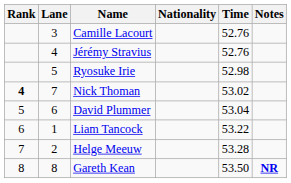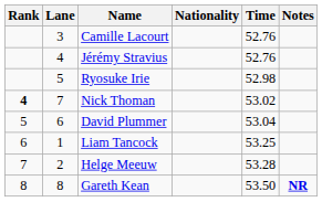Liam Tancock | Time: 53.22 -> 53.25
